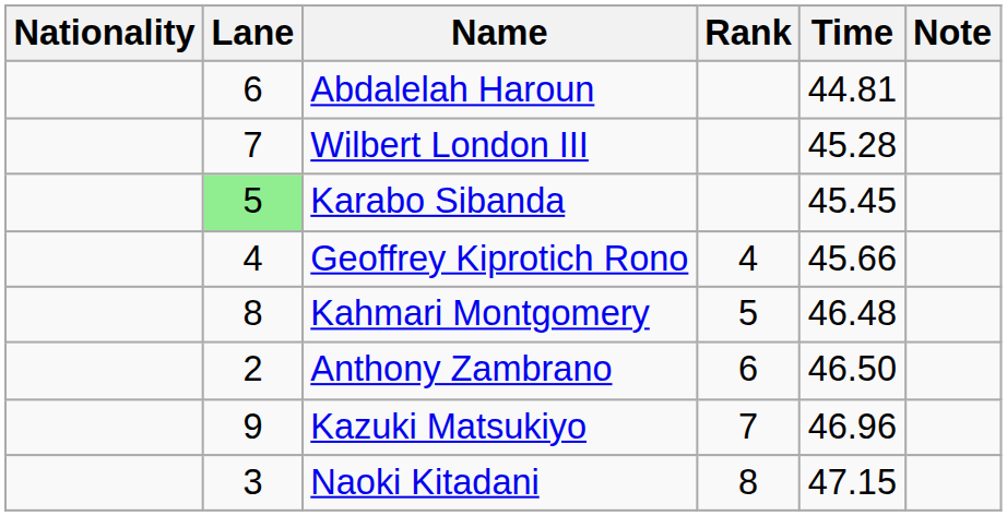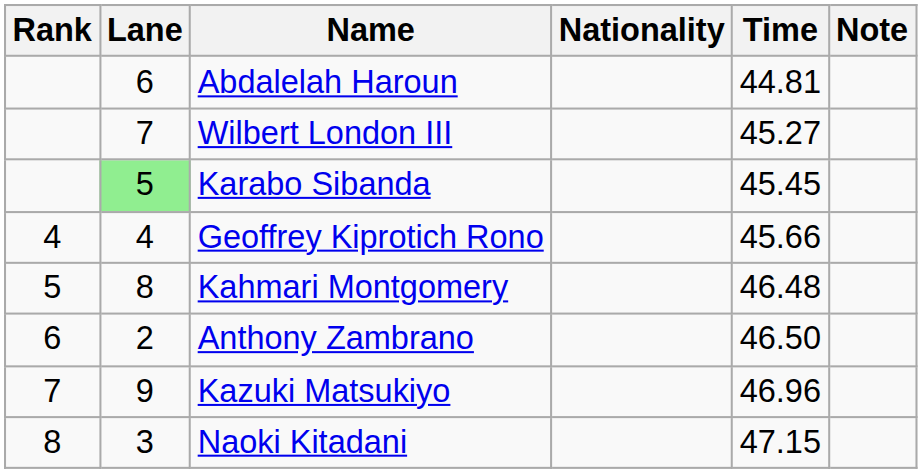columns swapped: Rank <-> Nationality
Wilbert London III | Time: 45.28 -> 45.27
